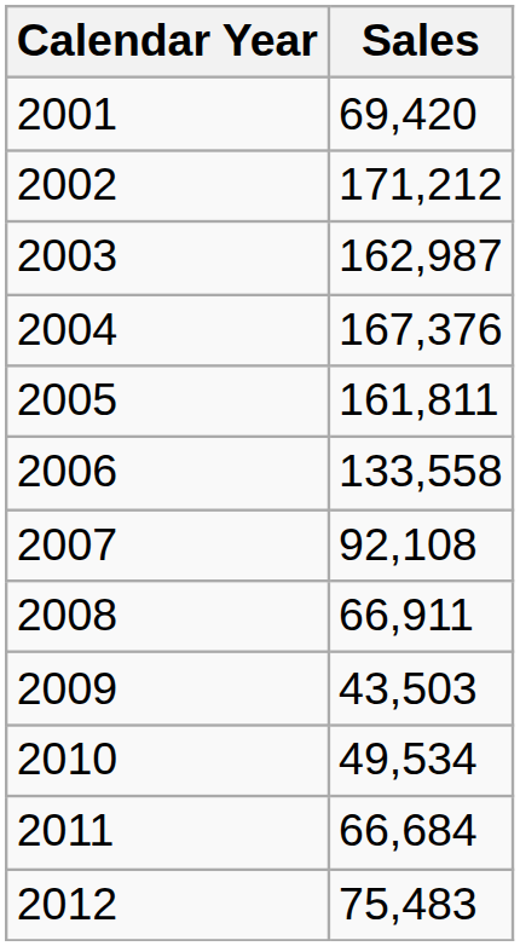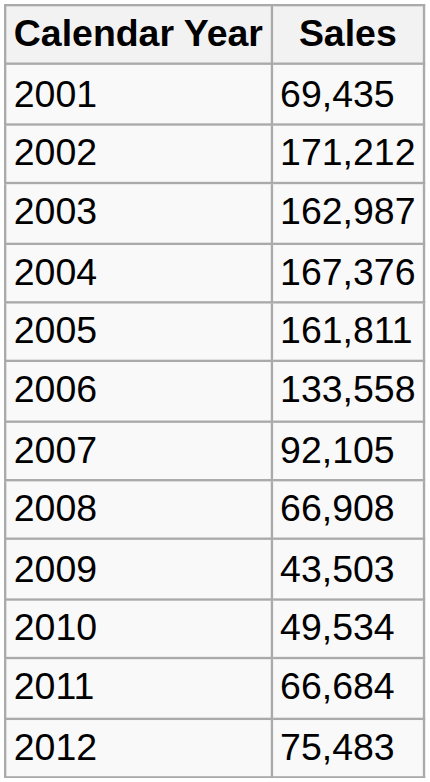2001 | Sales: 69,420 -> 69,435
2007 | Sales: 92,108 -> 92,105
2008 | Sales: 66,911 -> 66,908
